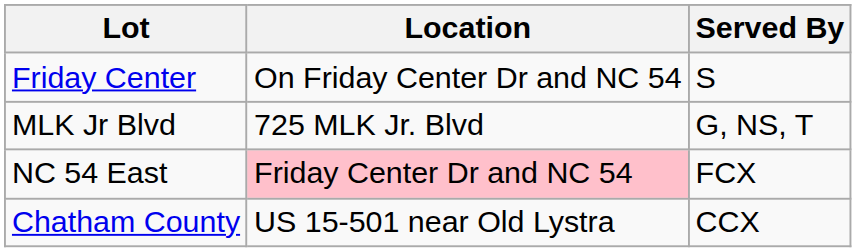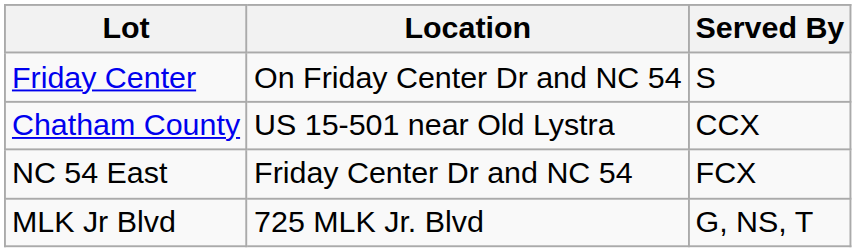rows swapped: MLK Jr Blvd <-> Chatham County
NC 54 East | Location: pink background -> no background
